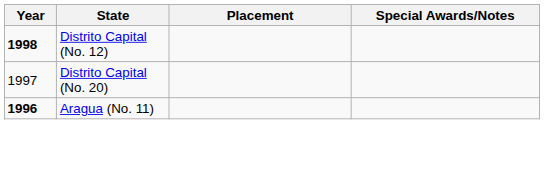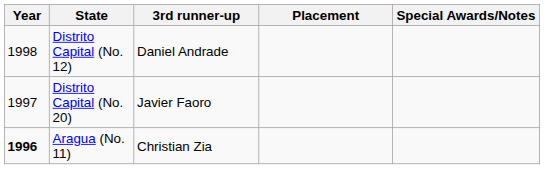+ column: 3rd runner-up | Daniel Andrade | Javier Faoro | Christian Zia
Distrito Capital (No. 12) | Year: bold -> normal
